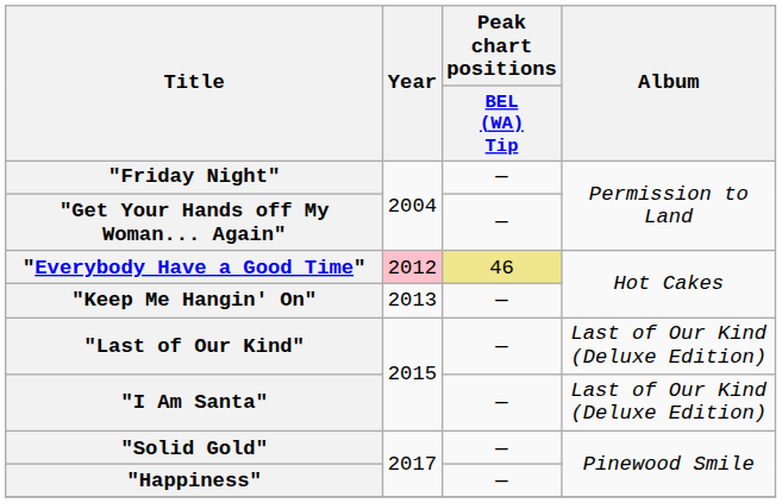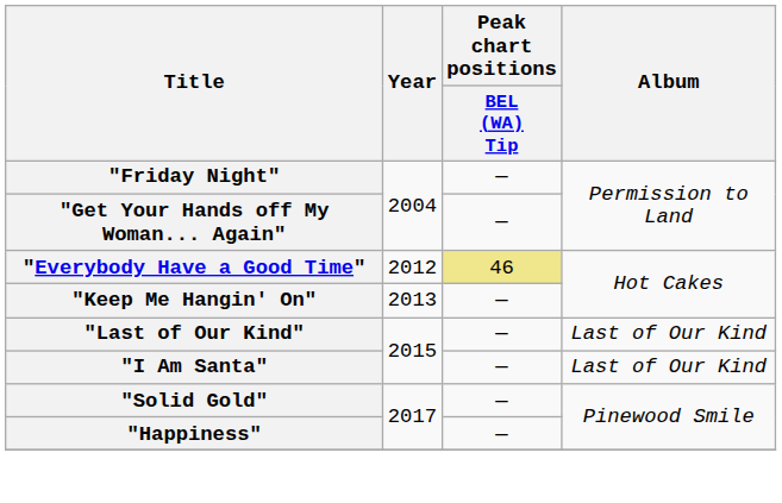"Everybody Have a Good Time" | Year: pink background -> no background
"Last of Our Kind" | Album: Last of Our Kind (Deluxe Edition) -> Last of Our Kind
"I Am Santa" | Album: Last of Our Kind (Deluxe Edition) -> Last of Our Kind
